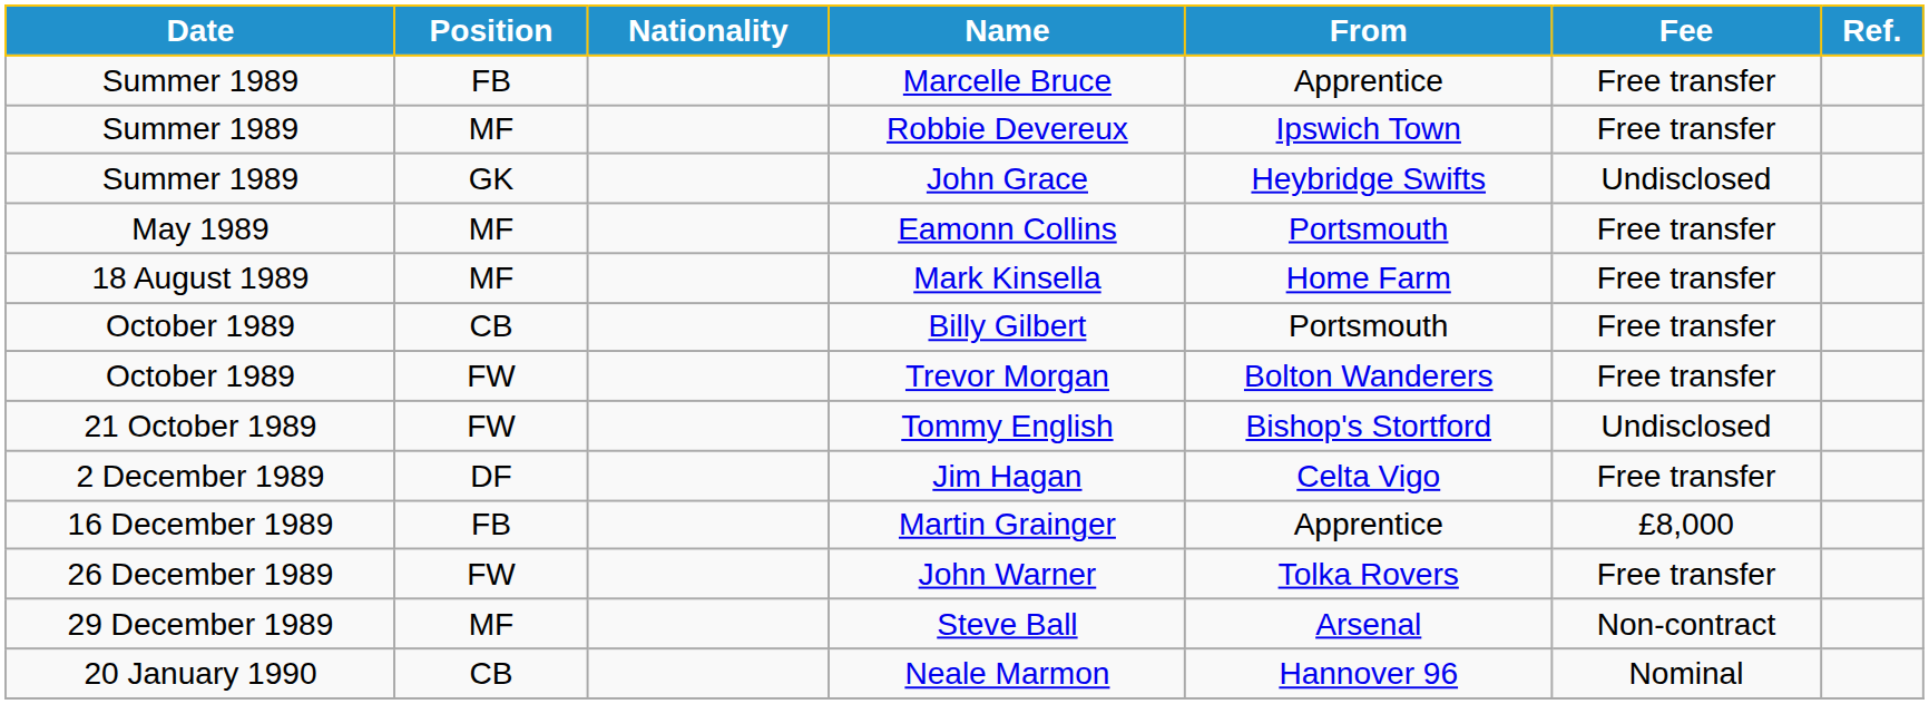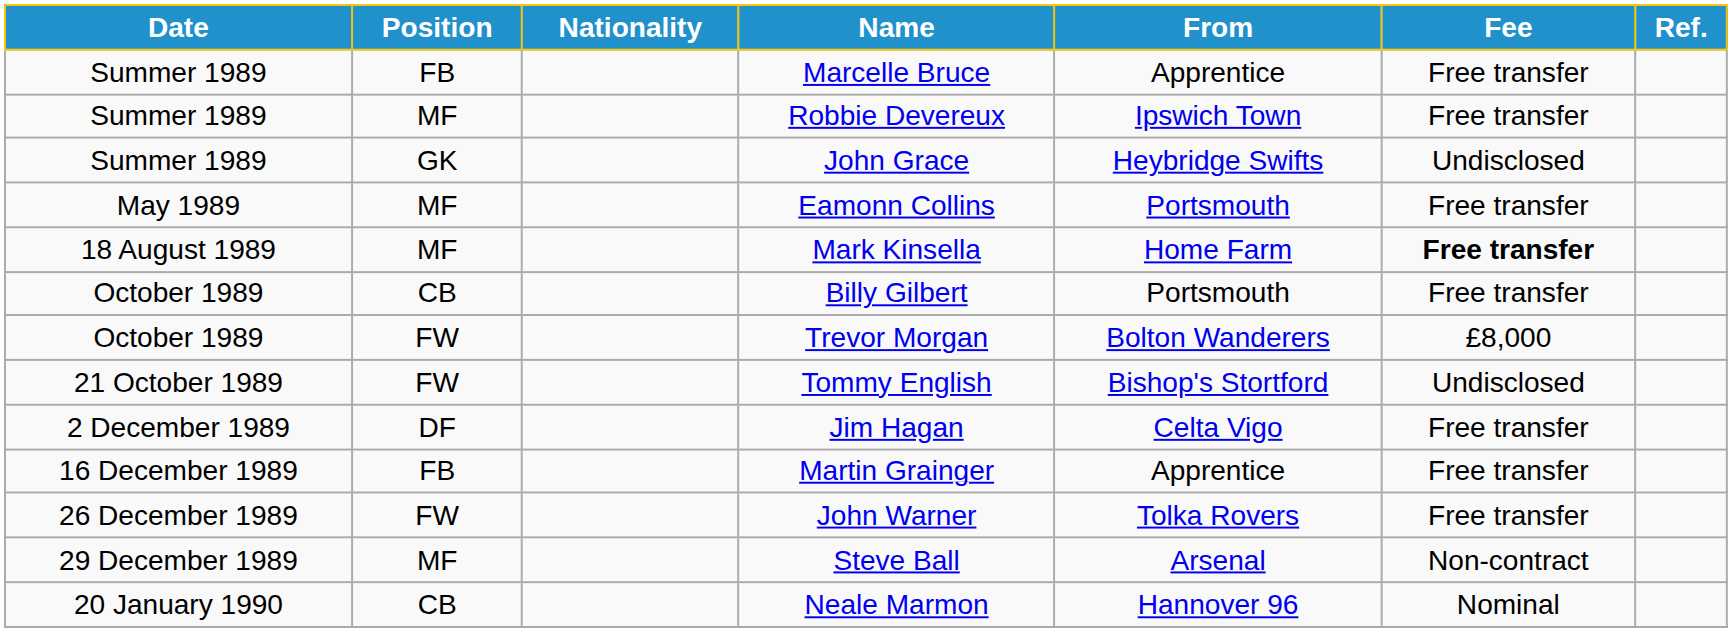Mark Kinsella | Fee: normal -> bold
Trevor Morgan | Fee: Free transfer -> £8,000
Martin Grainger | Fee: £8,000 -> Free transfer
